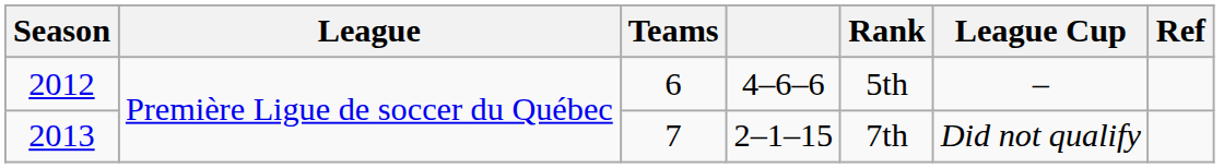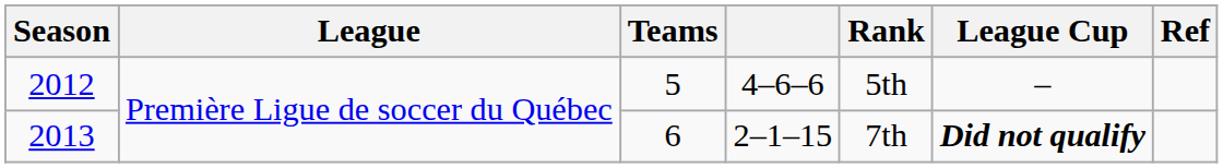2012 | Teams: 6 -> 5
2013 | Teams: 7 -> 6
2013 | League Cup: normal -> bold
